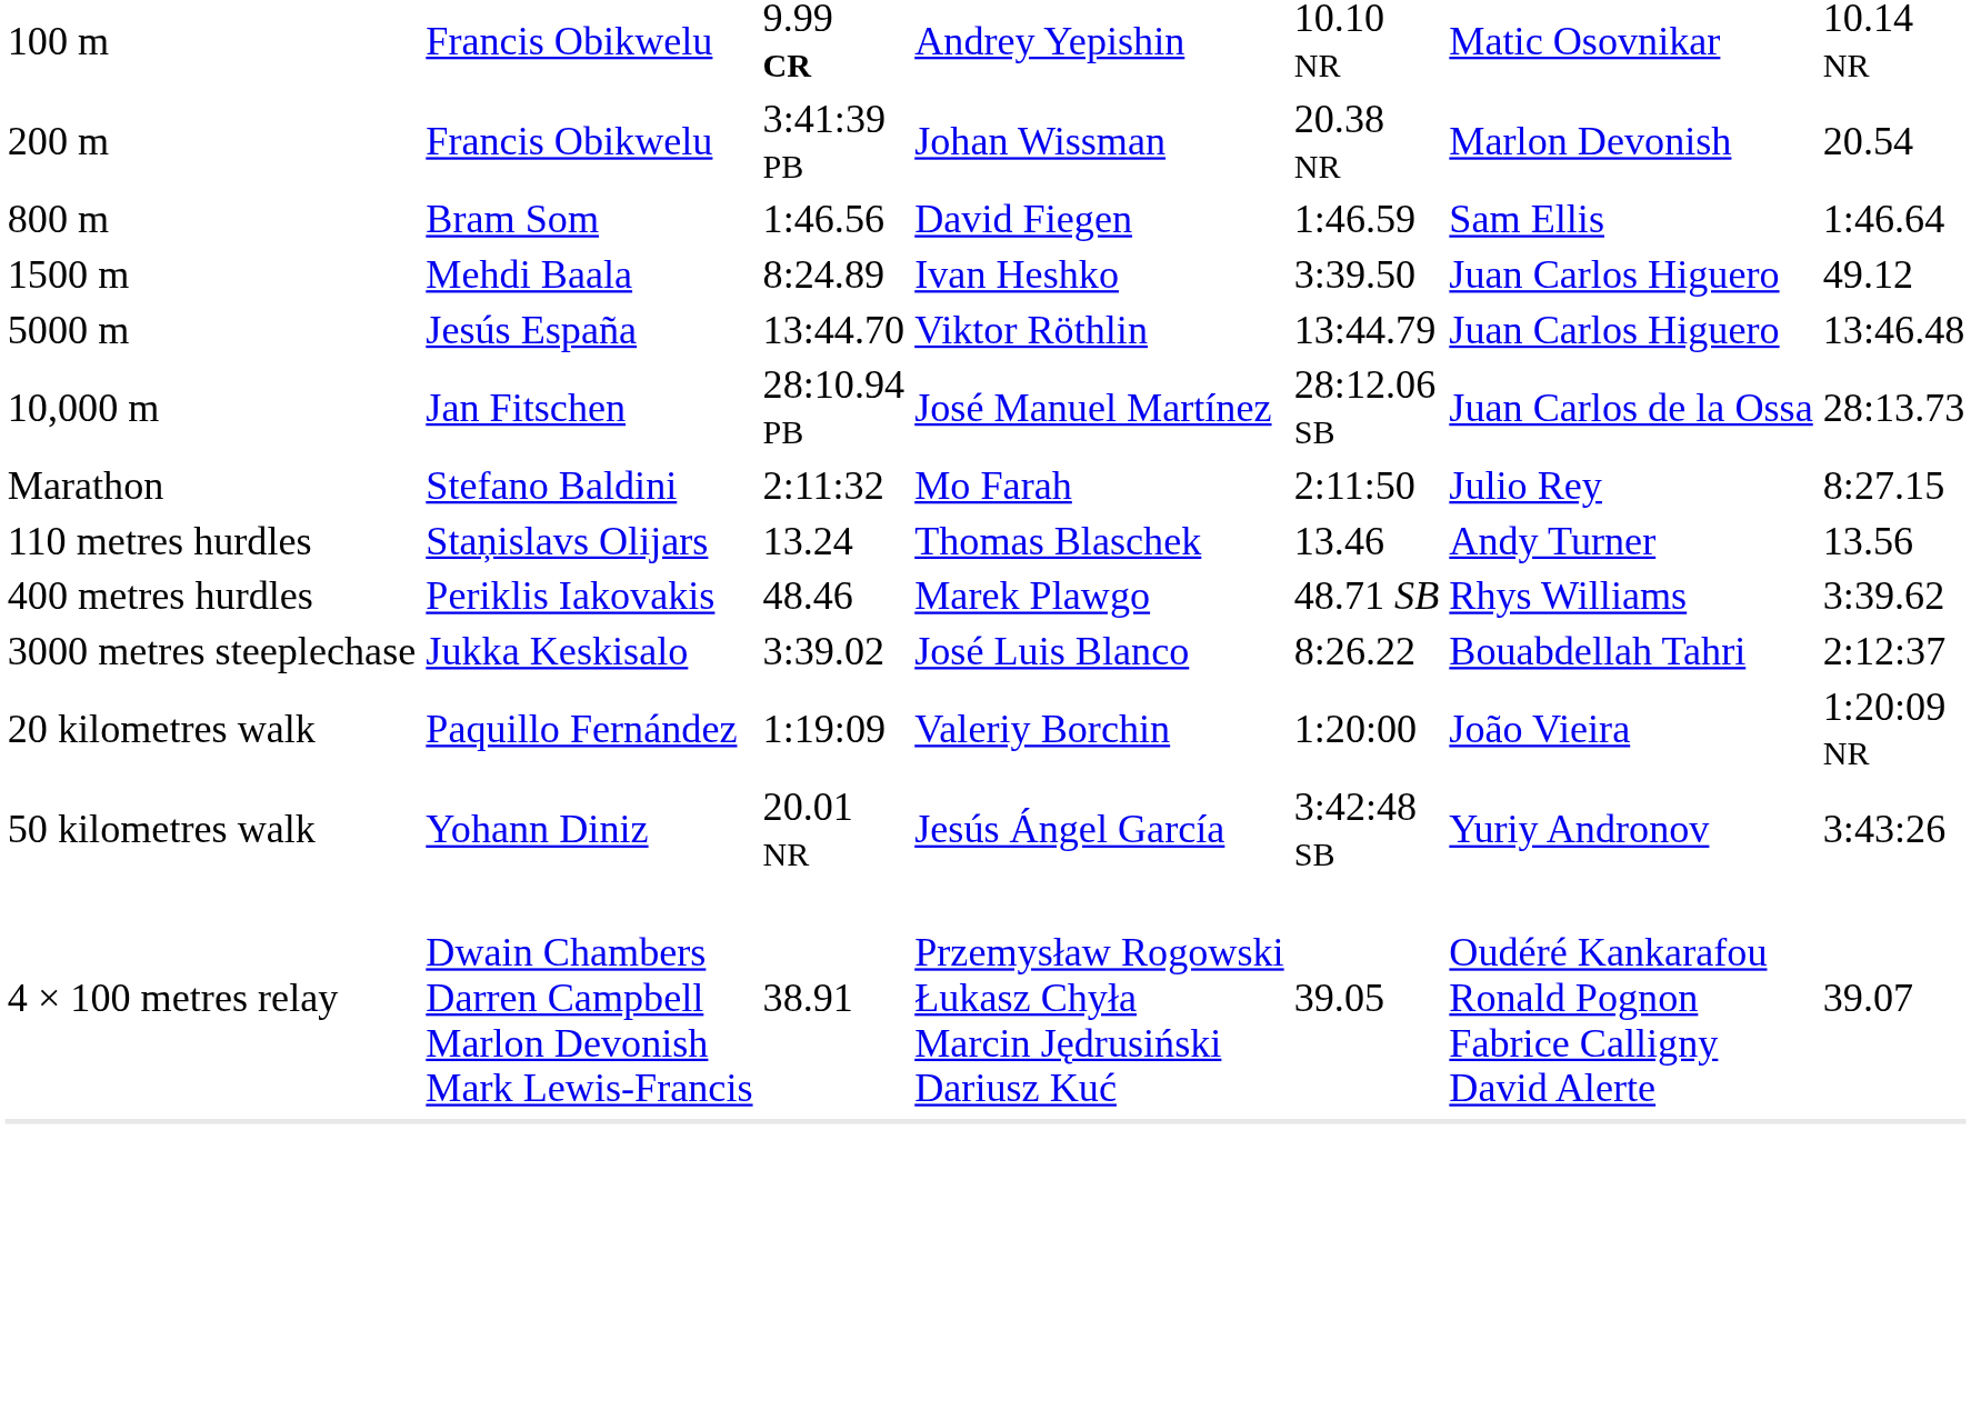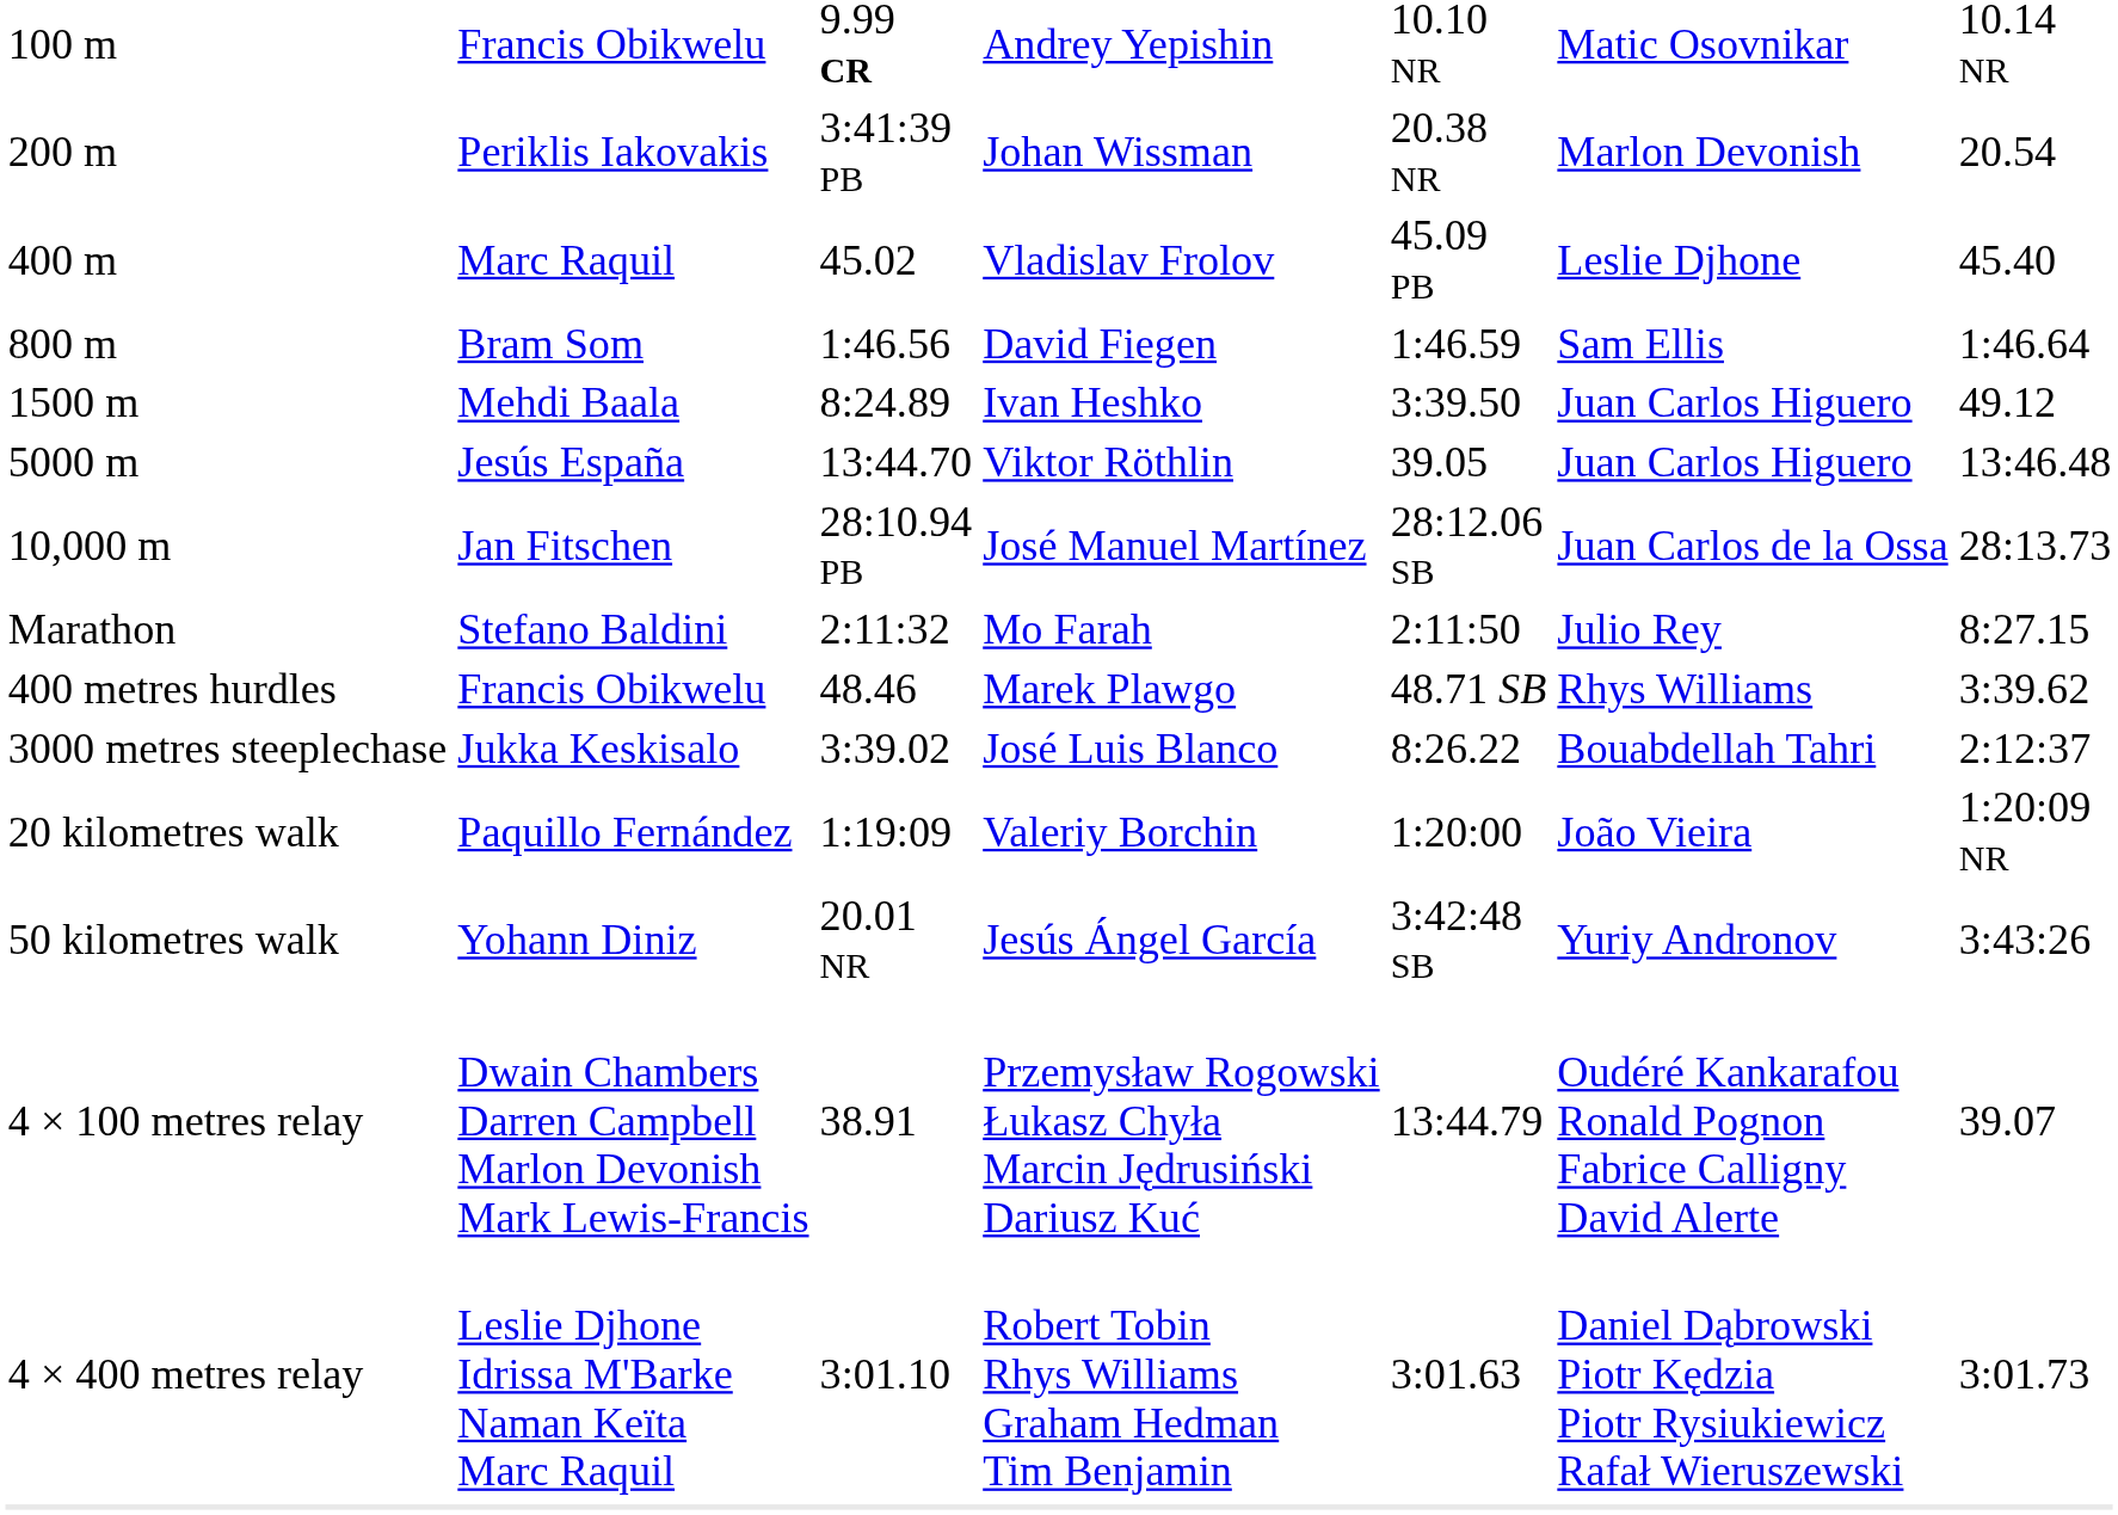200 m | column 2: Francis Obikwelu -> Periklis Iakovakis
+ row: 400 m | Marc Raquil | 45.02 | Vladislav Frolov | 45.09 PB | Leslie Djhone | 45.40
5000 m | column 5: 13:44.79 -> 39.05
- row: 110 metres hurdles | Staņislavs Olijars | 13.24 | Thomas Blaschek | 13.46 | Andy Turner | 13.56
400 metres hurdles | column 2: Periklis Iakovakis -> Francis Obikwelu
4 × 100 metres relay | column 5: 39.05 -> 13:44.79
+ row: 4 × 400 metres relay | Leslie Djhone Idrissa M'Barke Naman Keïta Marc Raquil | 3:01.10 | Robert Tobin Rhys Williams Graham Hedman Tim Benjamin | 3:01.63 | Daniel Dąbrowski Piotr Kędzia Piotr Rysiukiewicz Rafał Wieruszewski | 3:01.73
